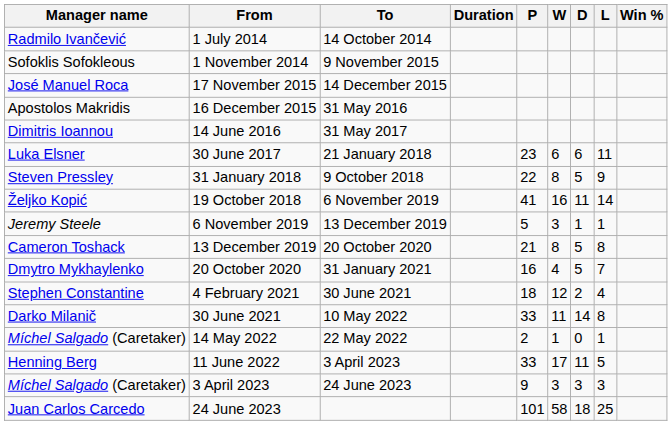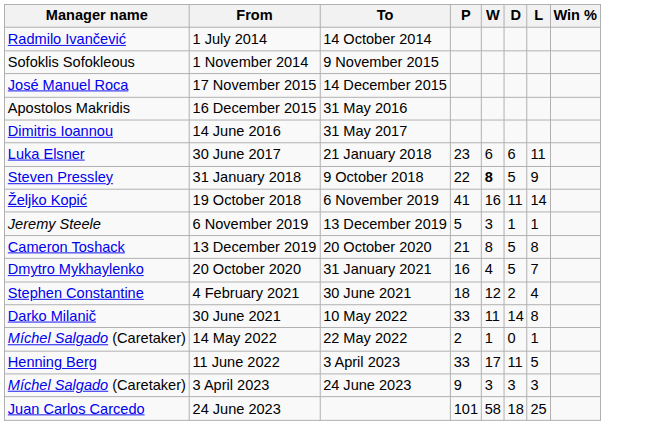- column: Duration
31 January 2018 | W: normal -> bold
